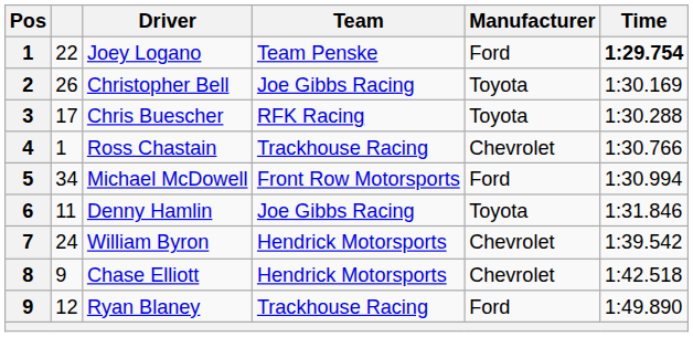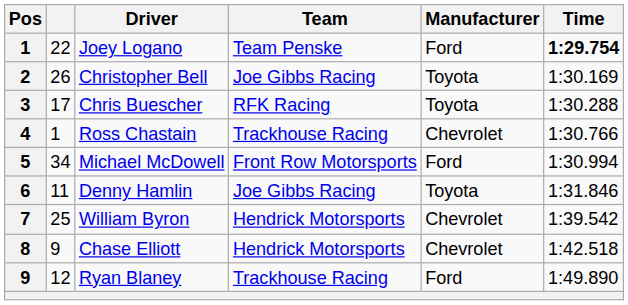William Byron | column 2: 24 -> 25
